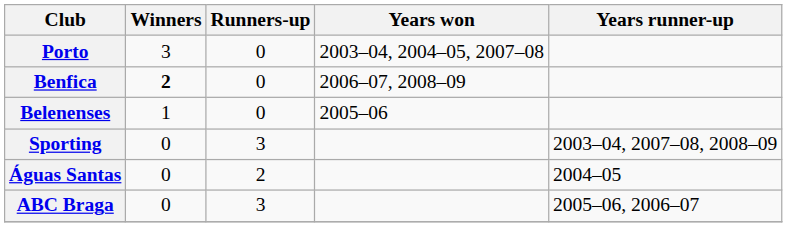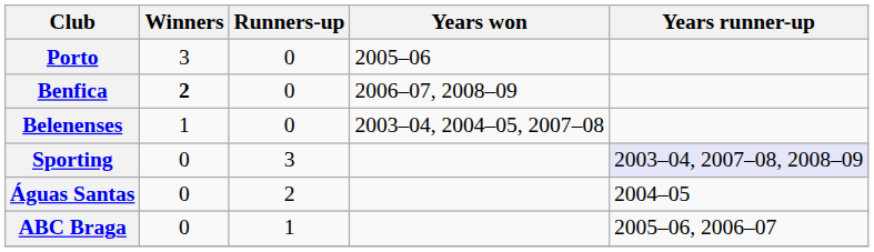Porto | Years won: 2003–04, 2004–05, 2007–08 -> 2005–06
Belenenses | Years won: 2005–06 -> 2003–04, 2004–05, 2007–08
Sporting | Years runner-up: no background -> lavender background
ABC Braga | Runners-up: 3 -> 1
